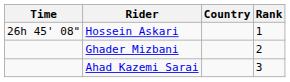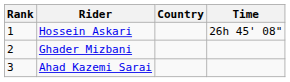columns swapped: Rank <-> Time
